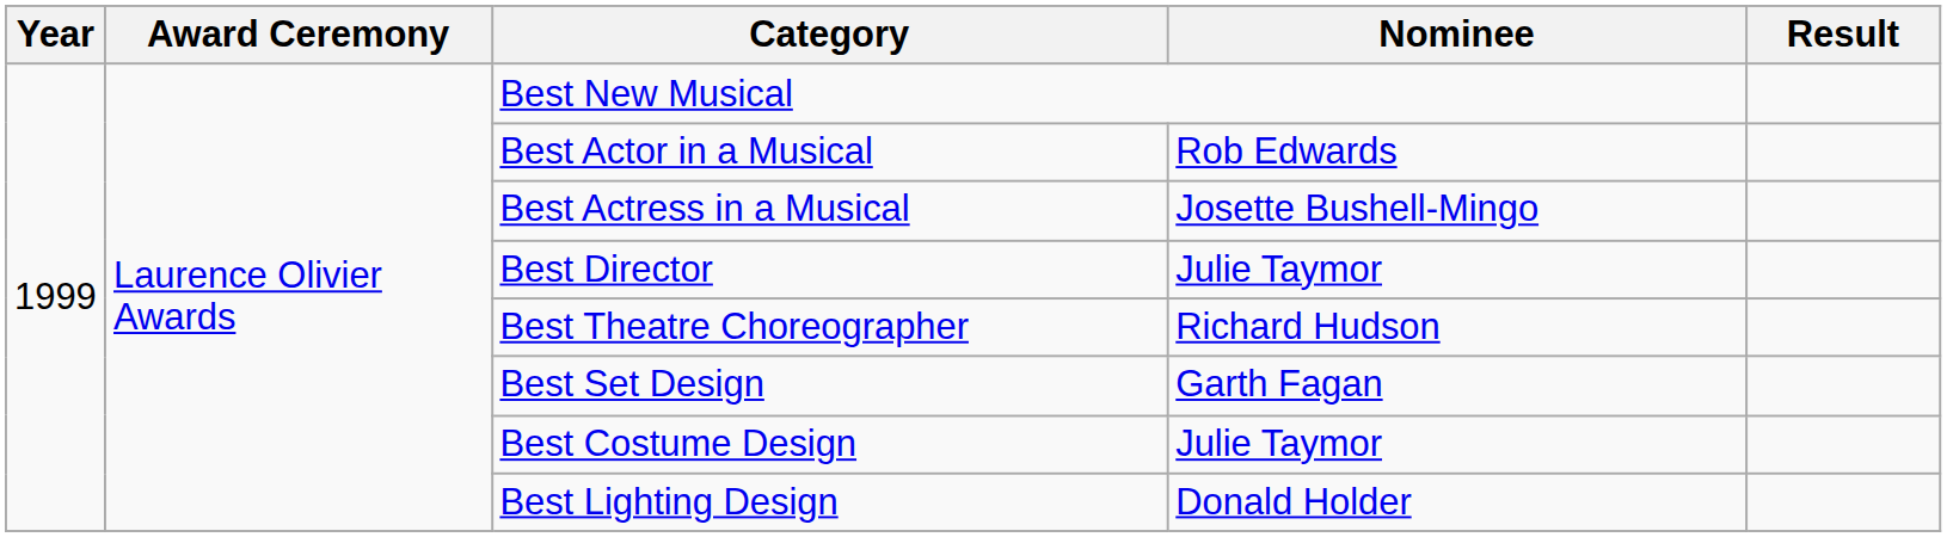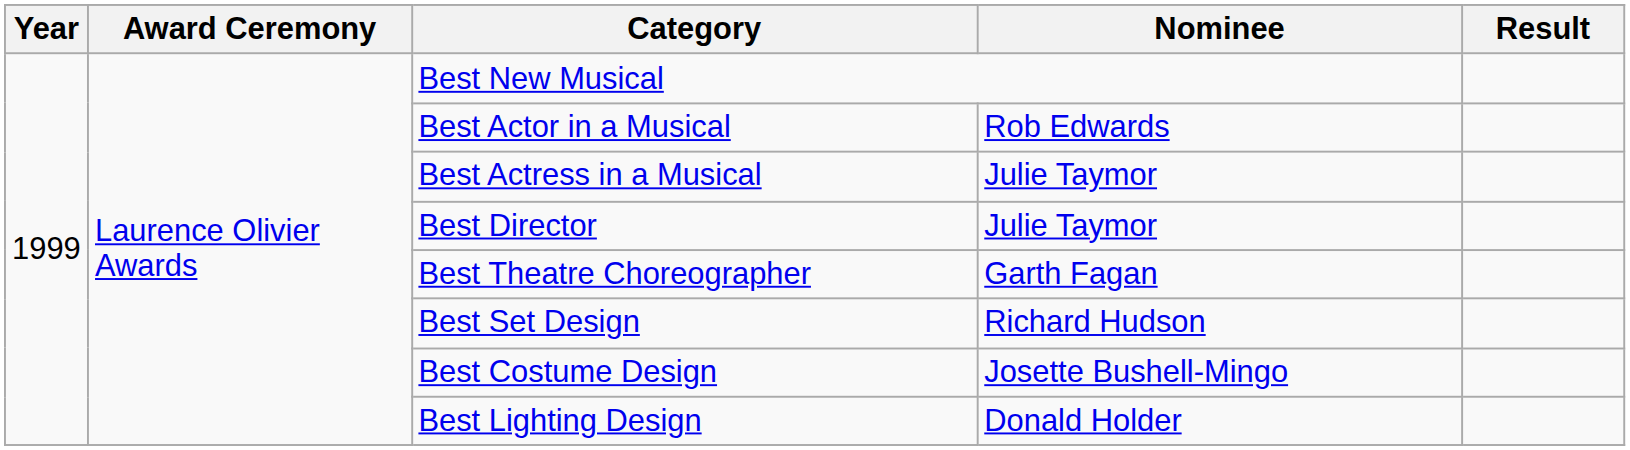Best Actress in a Musical | Nominee: Josette Bushell-Mingo -> Julie Taymor
Best Theatre Choreographer | Nominee: Richard Hudson -> Garth Fagan
Best Set Design | Nominee: Garth Fagan -> Richard Hudson
Best Costume Design | Nominee: Julie Taymor -> Josette Bushell-Mingo
